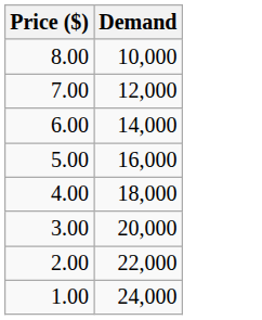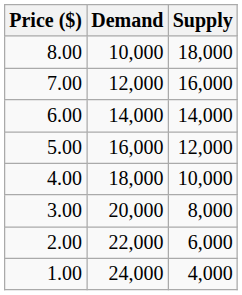+ column: Supply | 18,000 | 16,000 | 14,000 | 12,000 | 10,000 | 8,000 | 6,000 | 4,000
